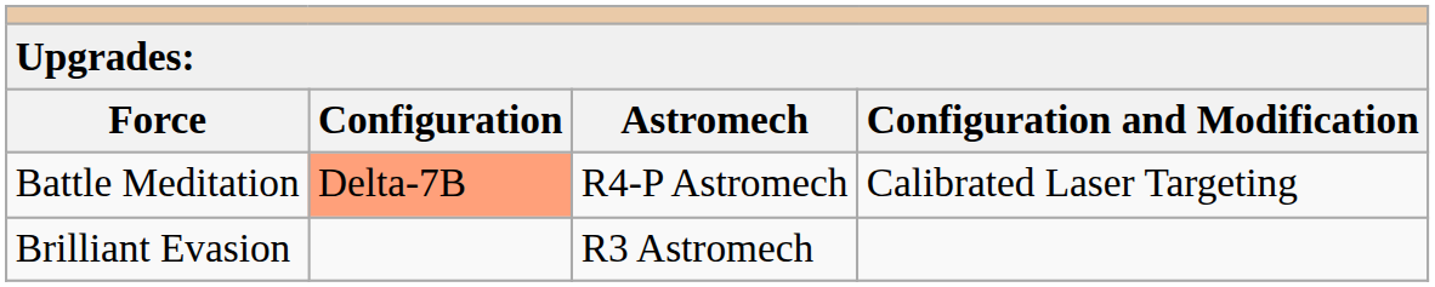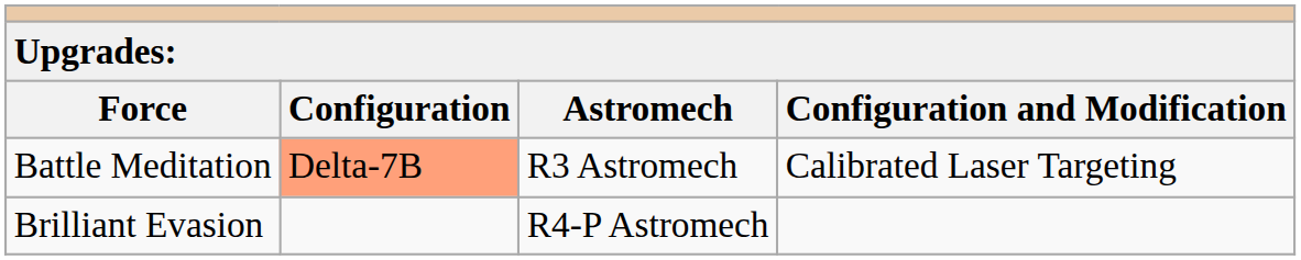Battle Meditation | column 3: R4-P Astromech -> R3 Astromech
Brilliant Evasion | column 3: R3 Astromech -> R4-P Astromech
